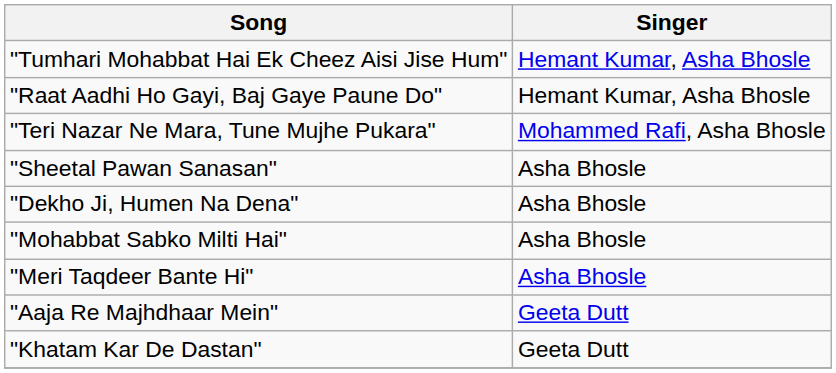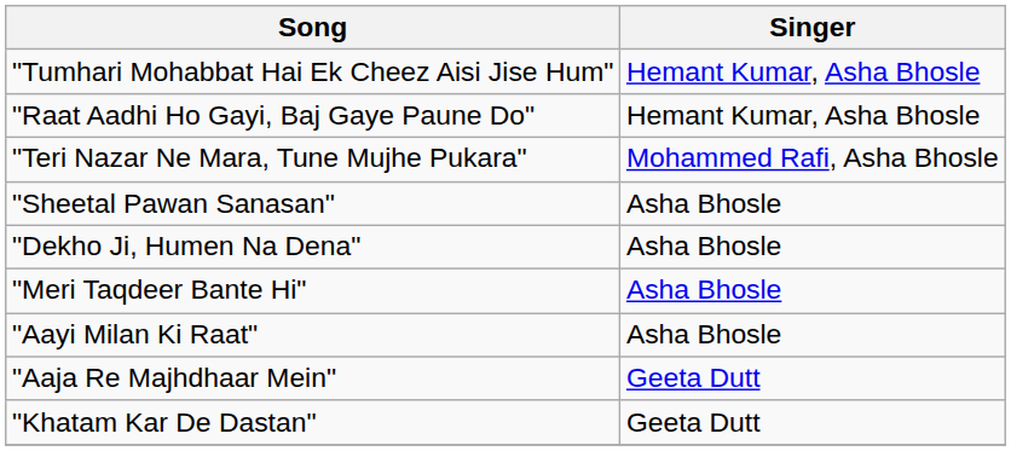- row: "Mohabbat Sabko Milti Hai" | Asha Bhosle
+ row: "Aayi Milan Ki Raat" | Asha Bhosle
